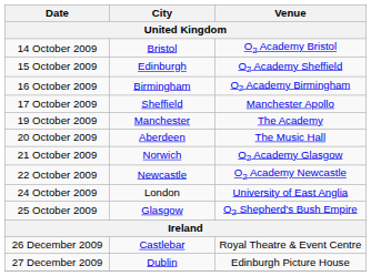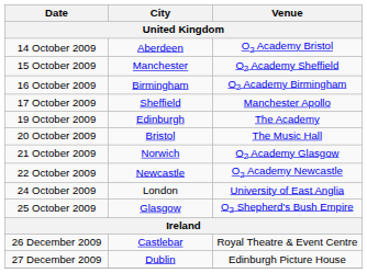14 October 2009 | City: Bristol -> Aberdeen
15 October 2009 | City: Edinburgh -> Manchester
19 October 2009 | City: Manchester -> Edinburgh
20 October 2009 | City: Aberdeen -> Bristol
